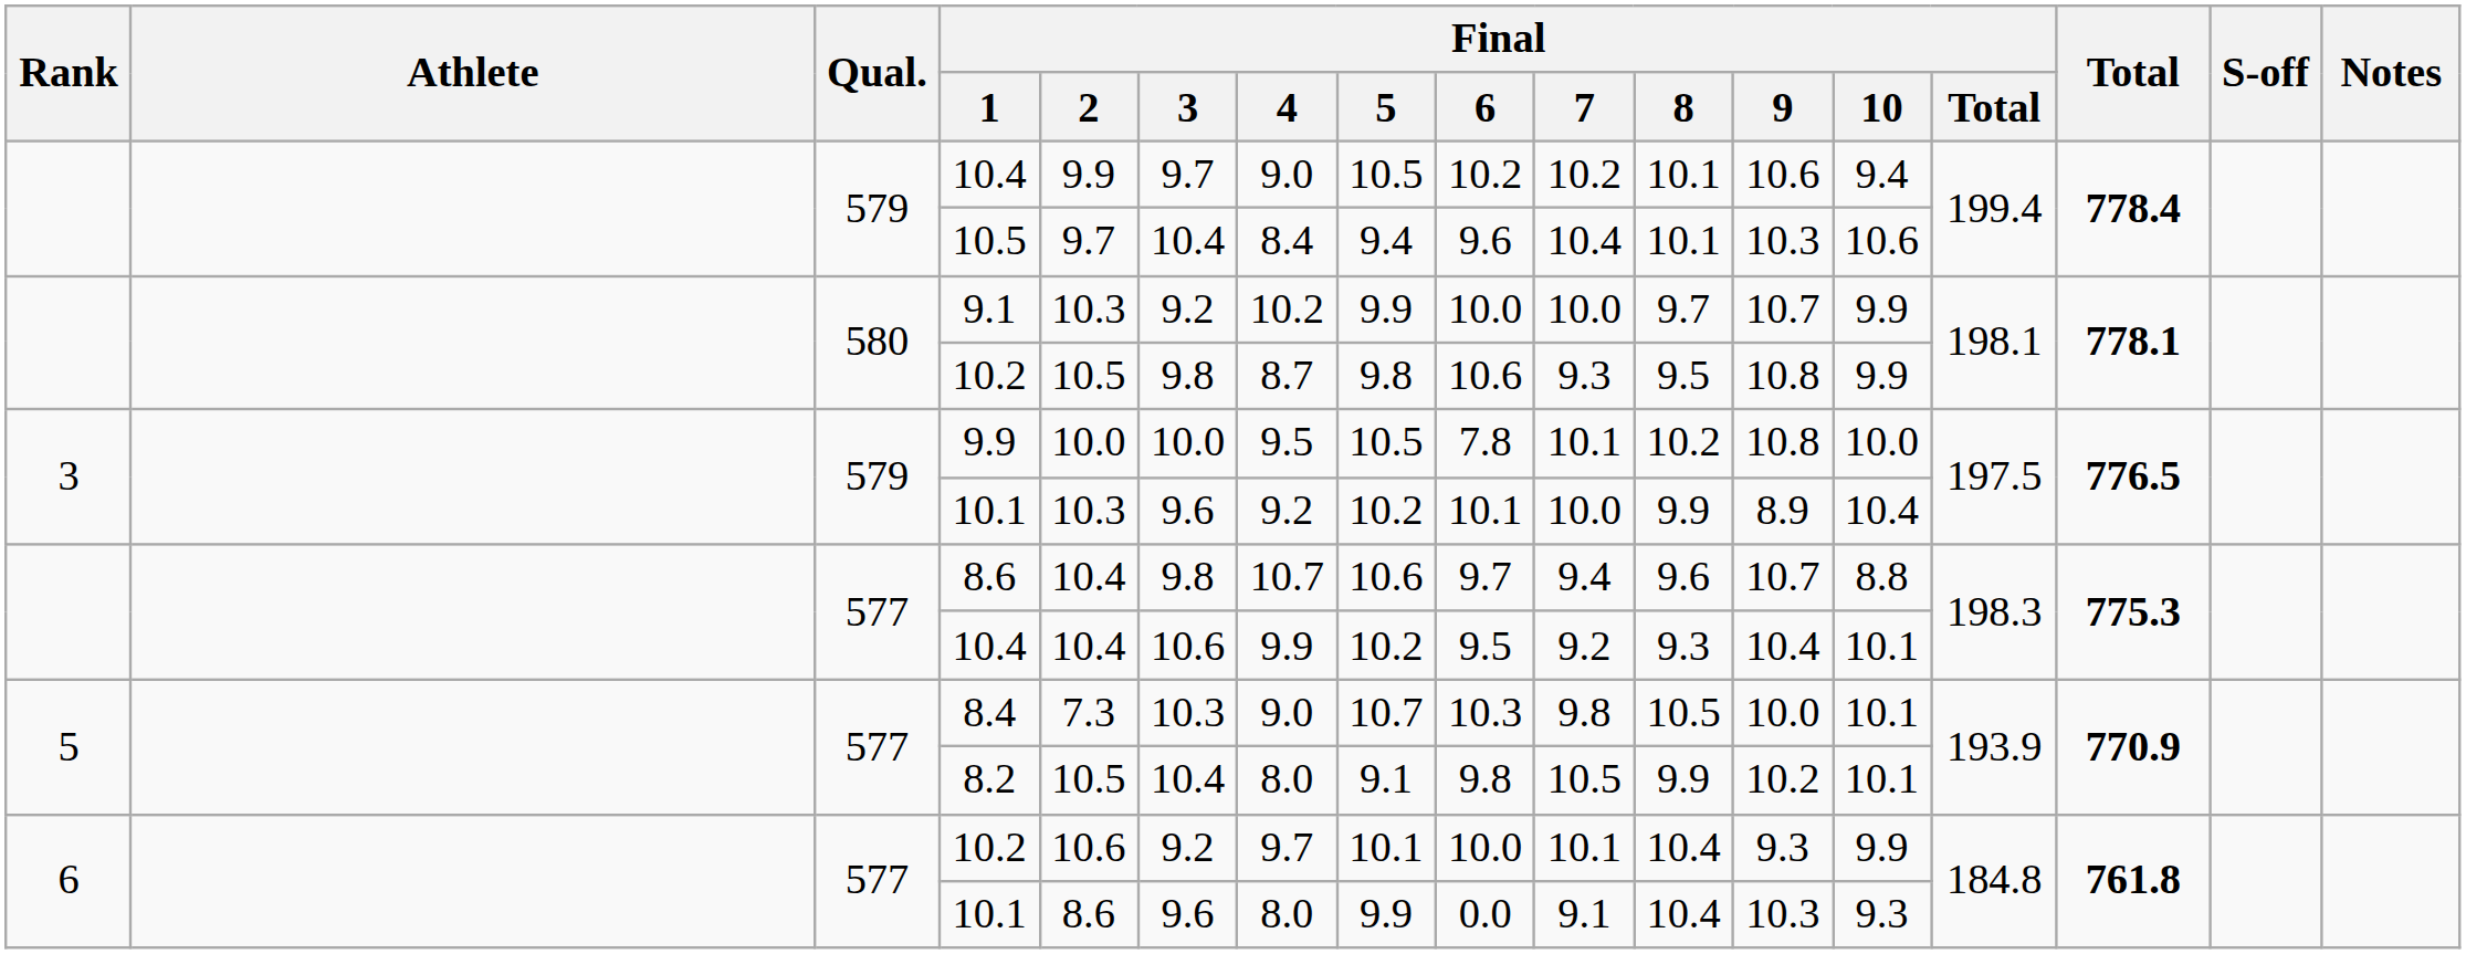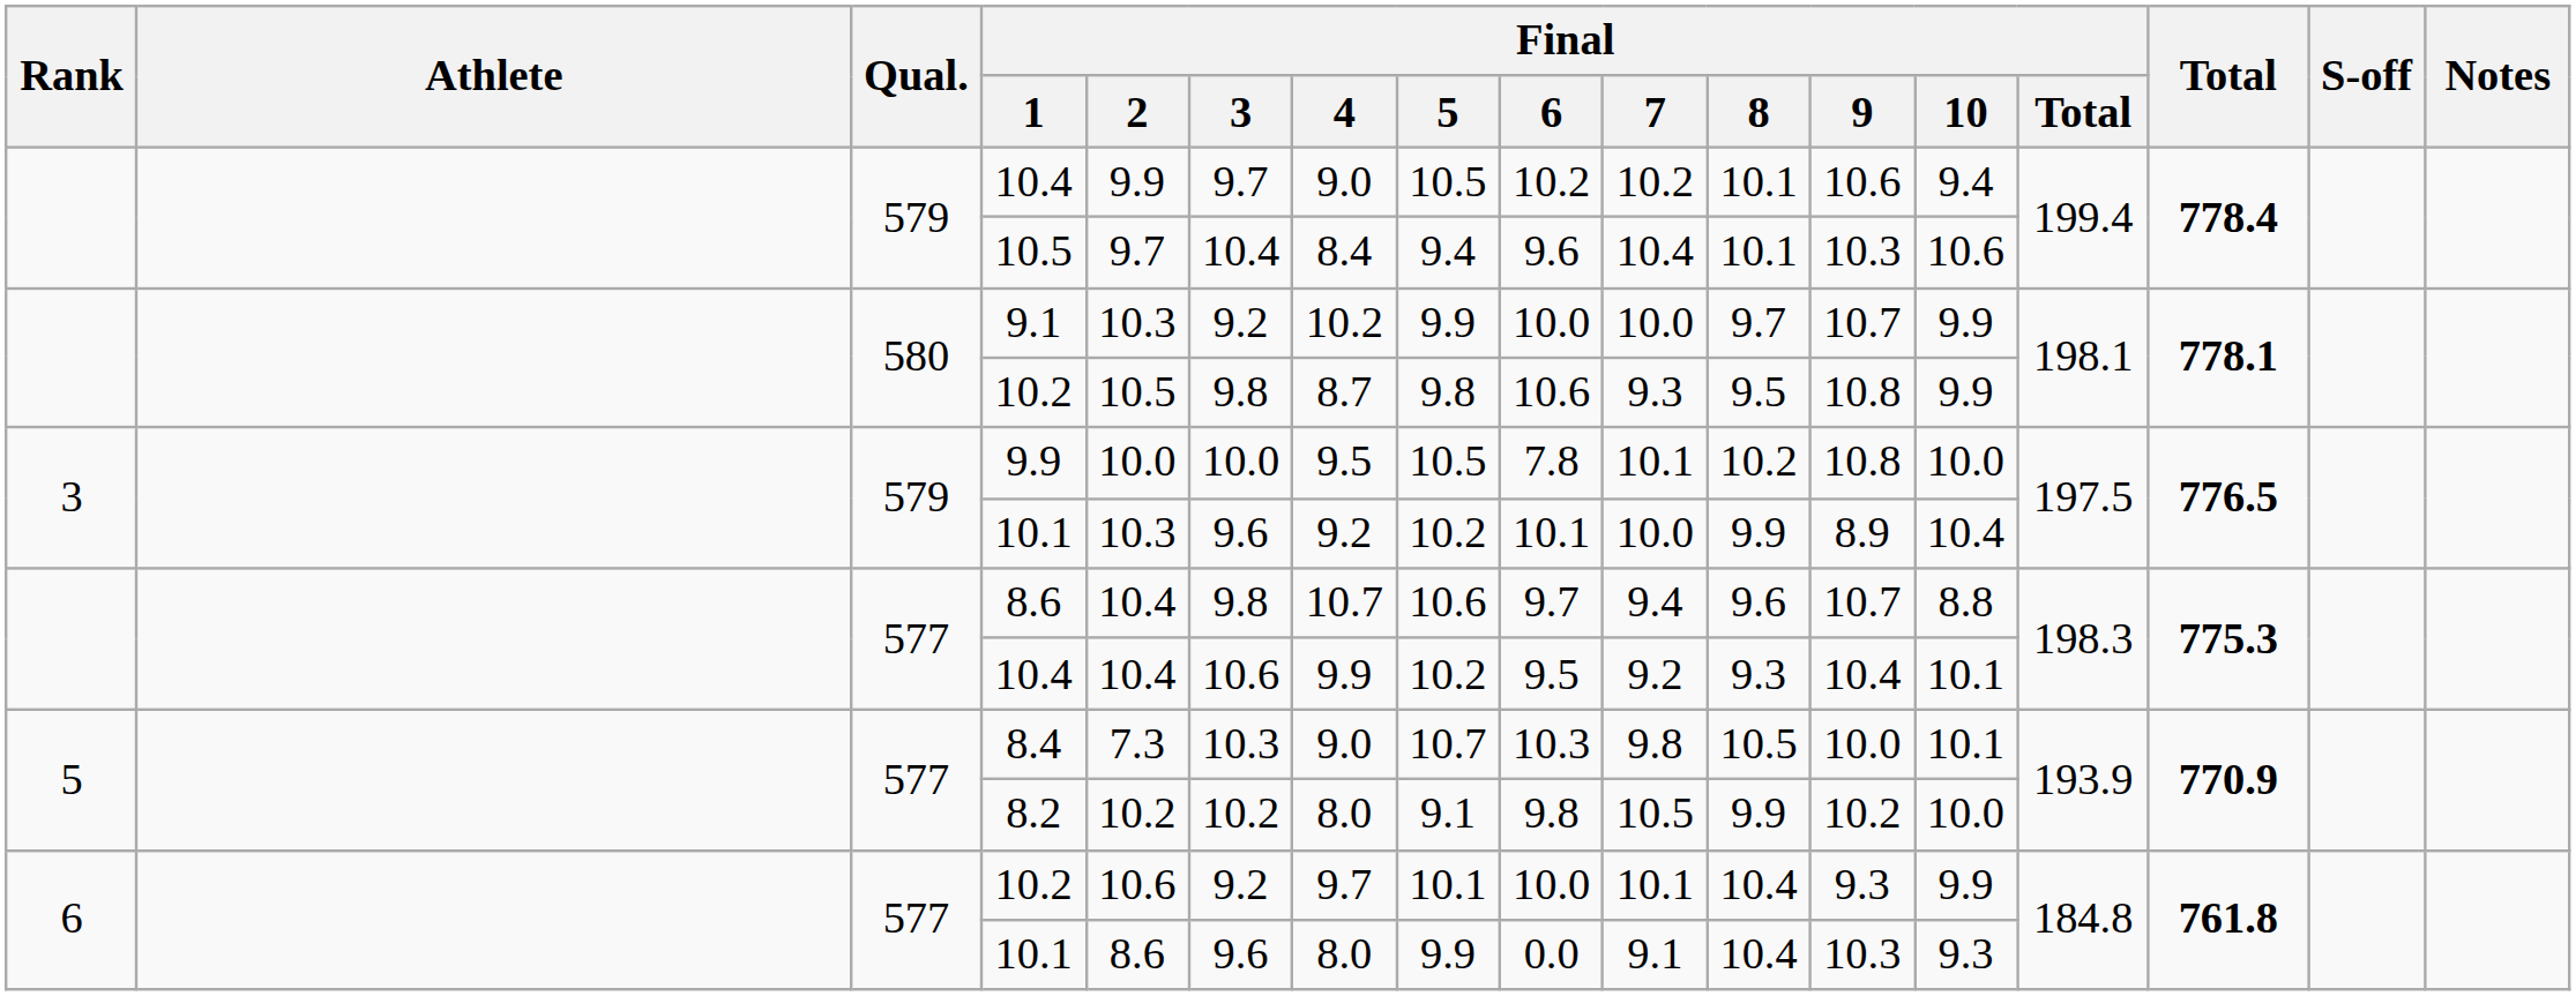8.2 | Final / 2: 10.5 -> 10.2
8.2 | Final / 3: 10.4 -> 10.2
8.2 | Final / 10: 10.1 -> 10.0
